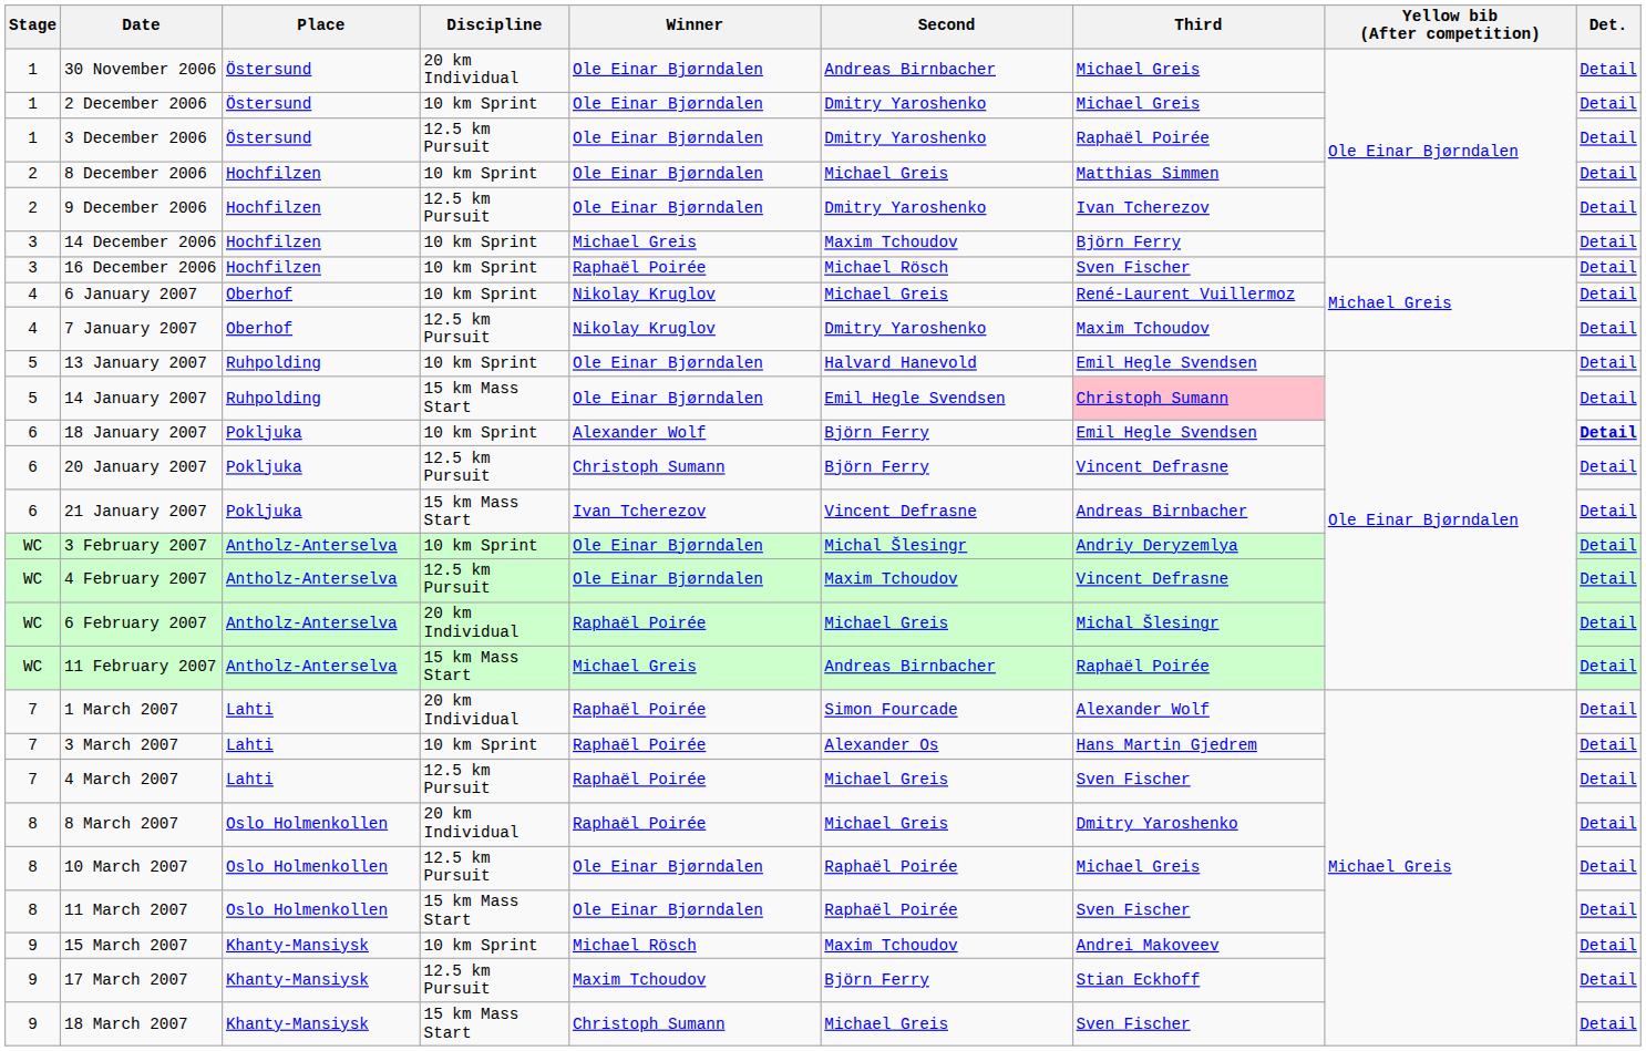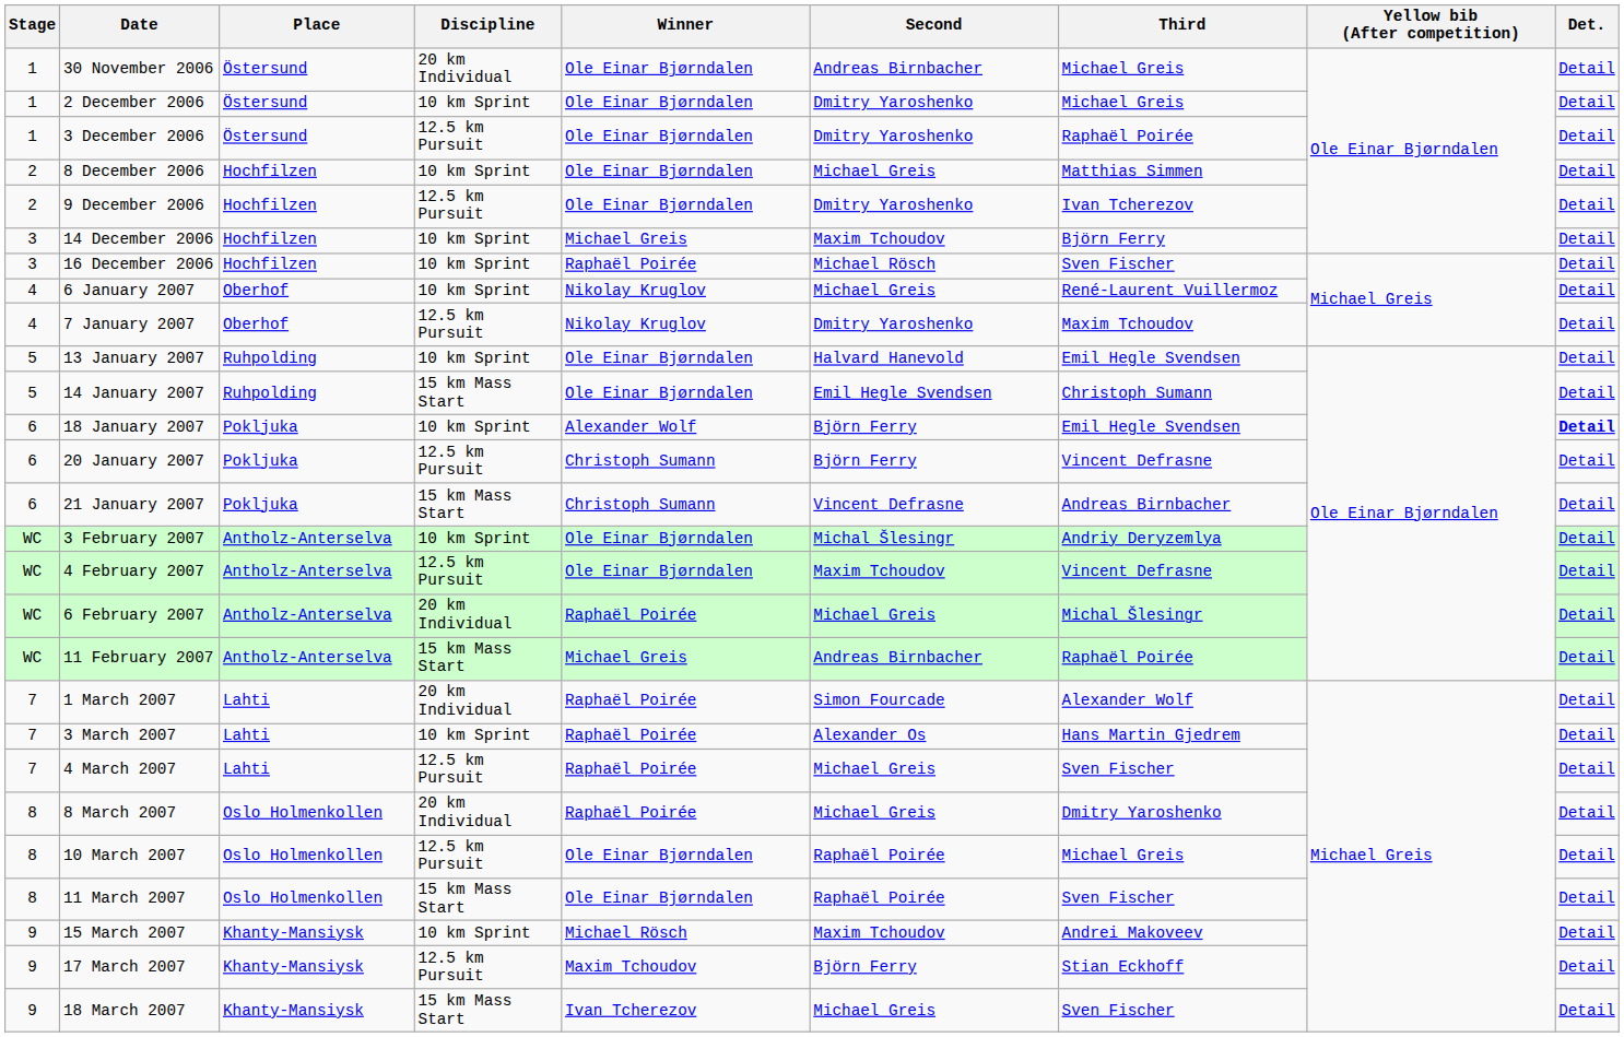14 January 2007 | Third: pink background -> no background
21 January 2007 | Winner: Ivan Tcherezov -> Christoph Sumann
18 March 2007 | Winner: Christoph Sumann -> Ivan Tcherezov
